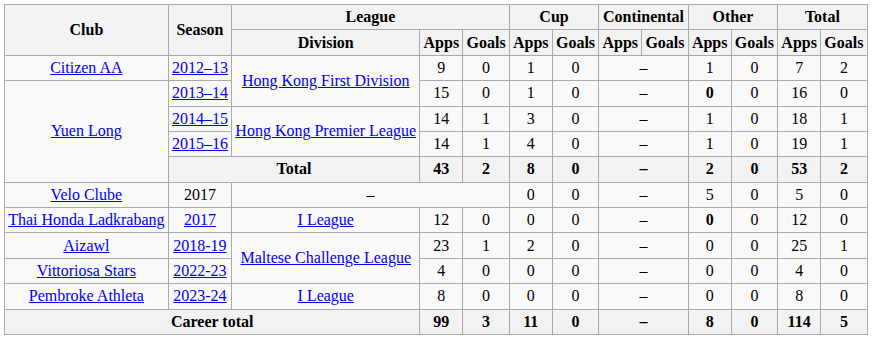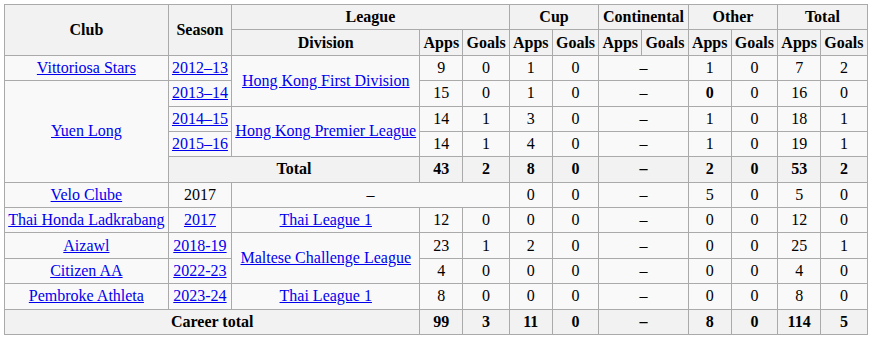2012–13 | Club: Citizen AA -> Vittoriosa Stars
2017 / 12 | League / Division: I League -> Thai League 1
2017 / 12 | Other / Apps: bold -> normal
2022-23 | Club: Vittoriosa Stars -> Citizen AA
2023-24 | League / Division: I League -> Thai League 1
